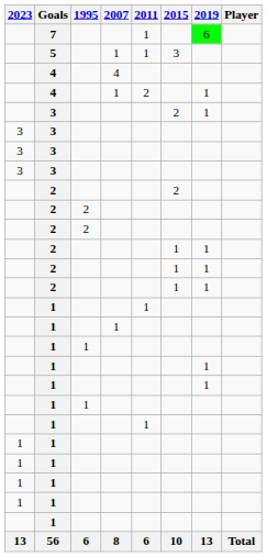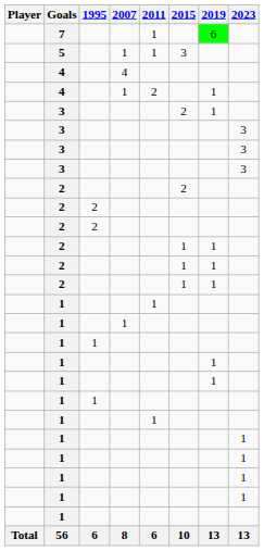columns swapped: Player <-> 2023
